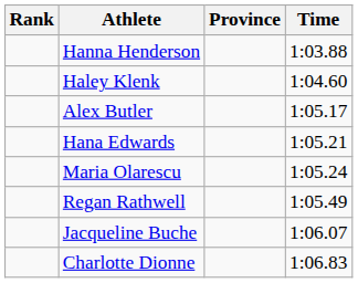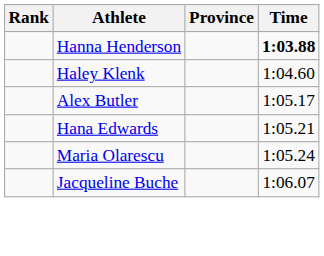Hanna Henderson | Time: normal -> bold
- row: Regan Rathwell | 1:05.49
- row: Charlotte Dionne | 1:06.83
